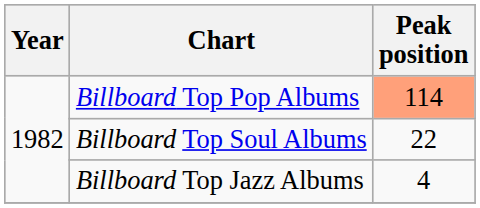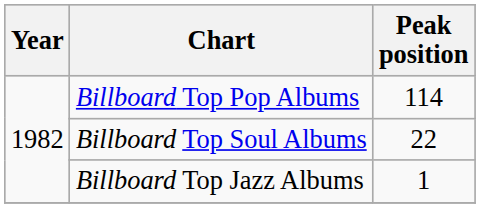Billboard Top Pop Albums | Peak position: lightsalmon background -> no background
Billboard Top Jazz Albums | Peak position: 4 -> 1
